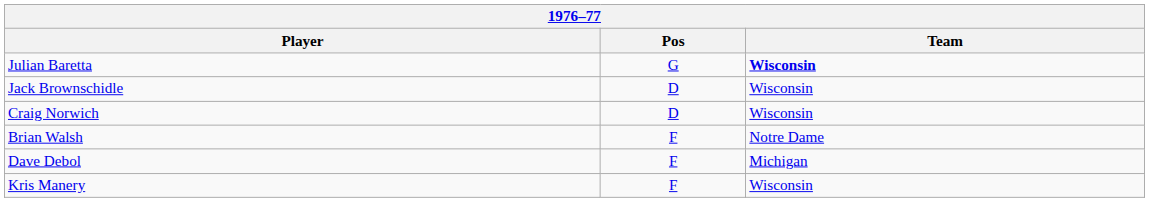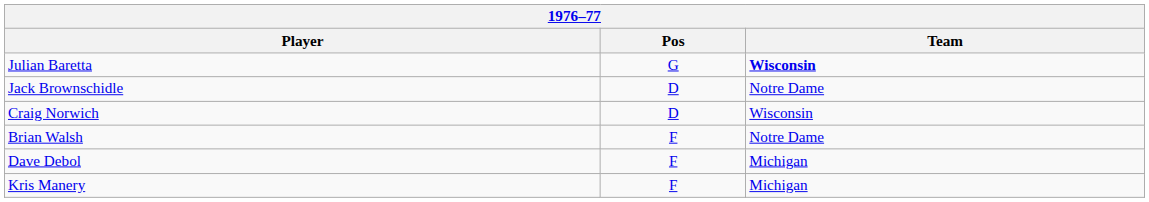Jack Brownschidle | Team: Wisconsin -> Notre Dame
Kris Manery | Team: Wisconsin -> Michigan
